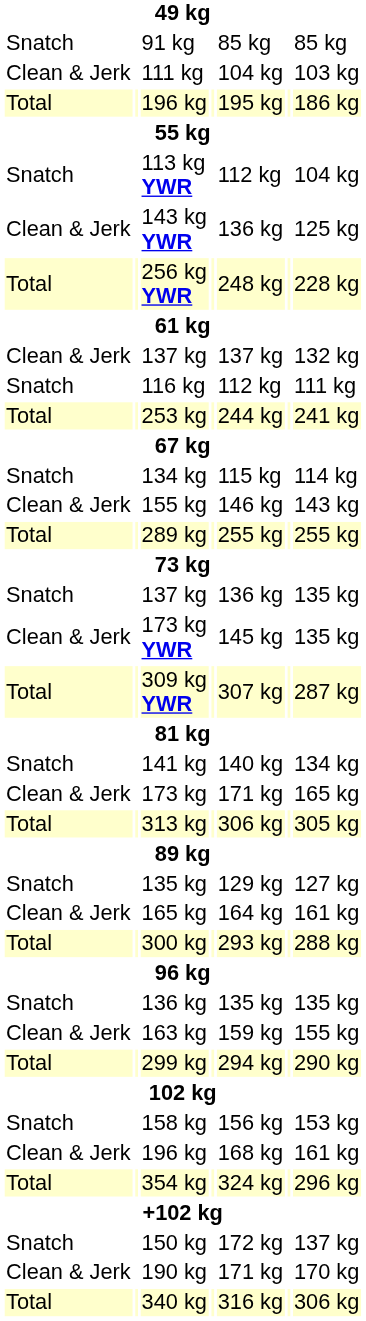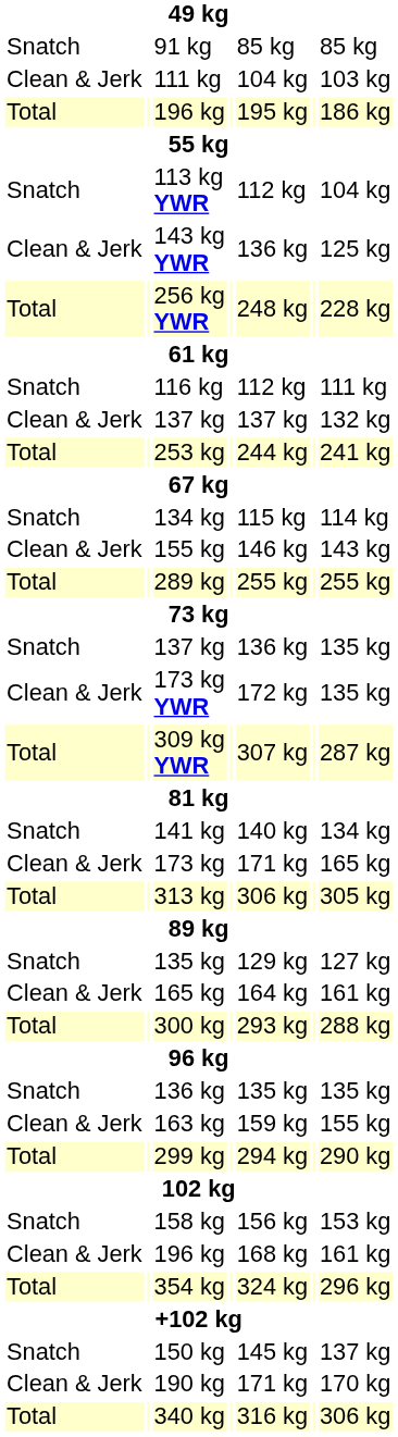rows swapped: 116 kg <-> Clean & Jerk / 137 kg
173 kg YWR | column 5: 145 kg -> 172 kg
150 kg | column 5: 172 kg -> 145 kg
